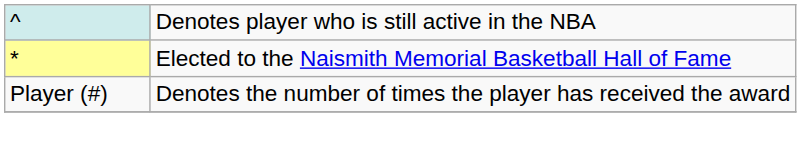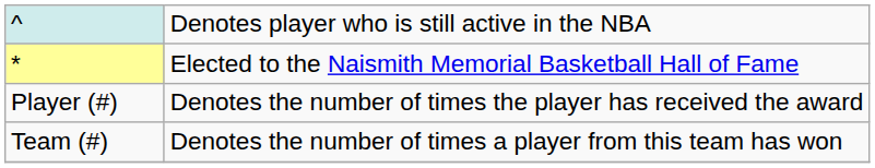+ row: Team (#) | Denotes the number of times a player from this team has won
